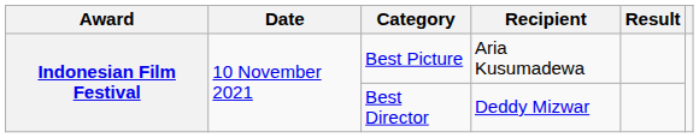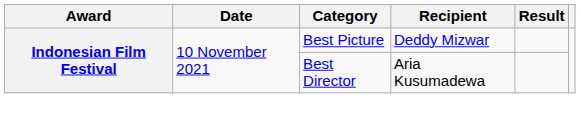Best Picture | Recipient: Aria Kusumadewa -> Deddy Mizwar
Best Director | Recipient: Deddy Mizwar -> Aria Kusumadewa
